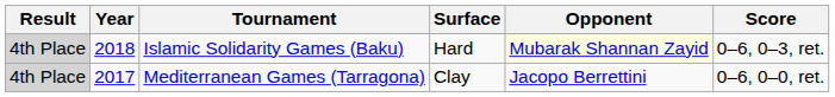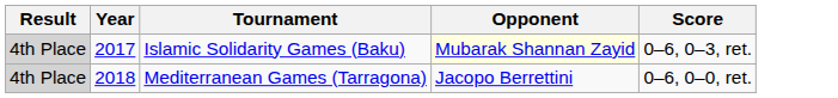- column: Surface | Hard | Clay
Islamic Solidarity Games (Baku) | Year: 2018 -> 2017
Mediterranean Games (Tarragona) | Year: 2017 -> 2018
